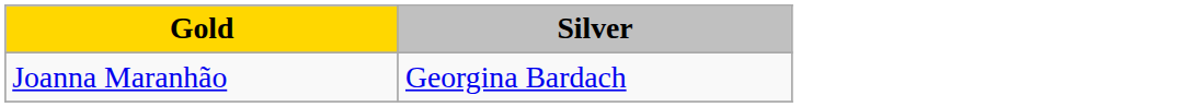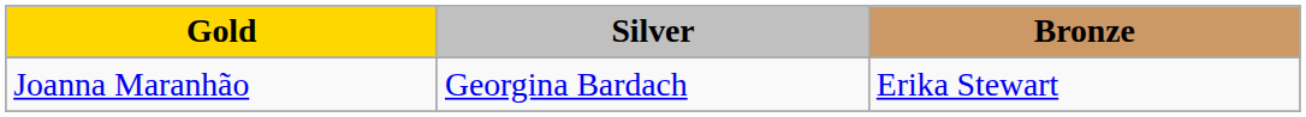+ column: Bronze | Erika Stewart
